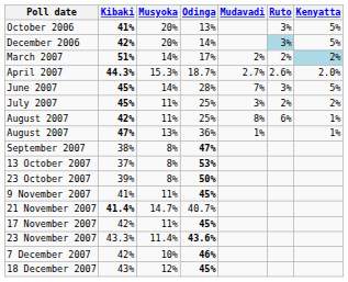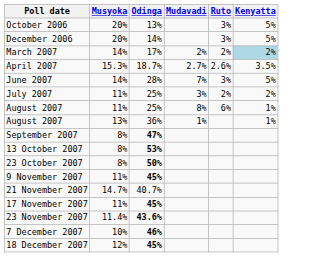- column: Kibaki | 41% | 42% | 51% | 44.3% | 45% | 45% | 42% | 47% | 38% | 37% | 39% | 41% | 41.4% | 42% | 43.3% | 42% | 43%
December 2006 | Ruto: lightblue background -> no background
April 2007 | Kenyatta: 2.0% -> 3.5%
